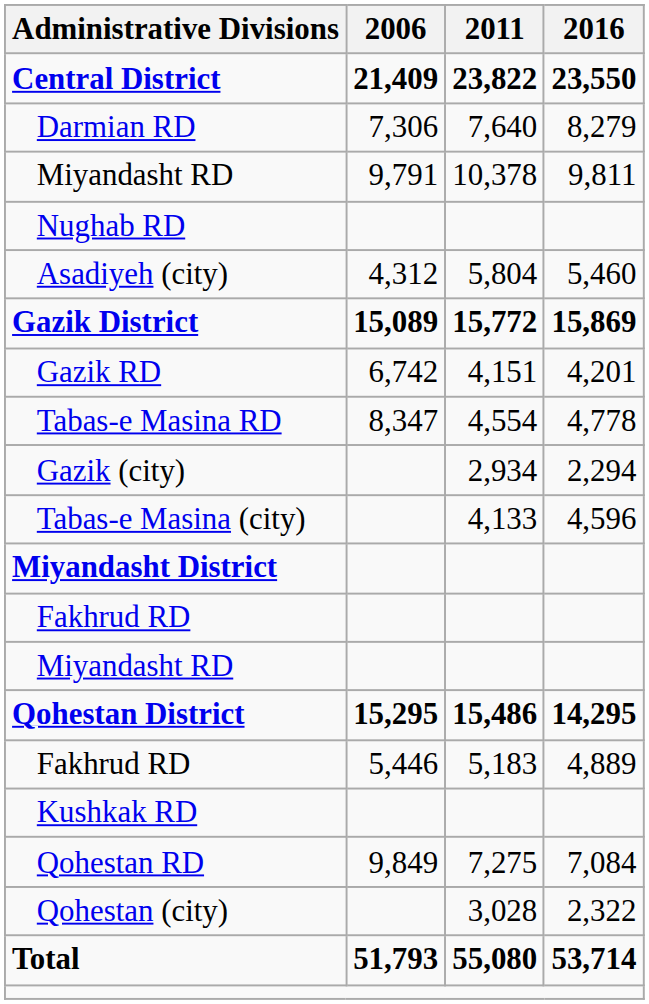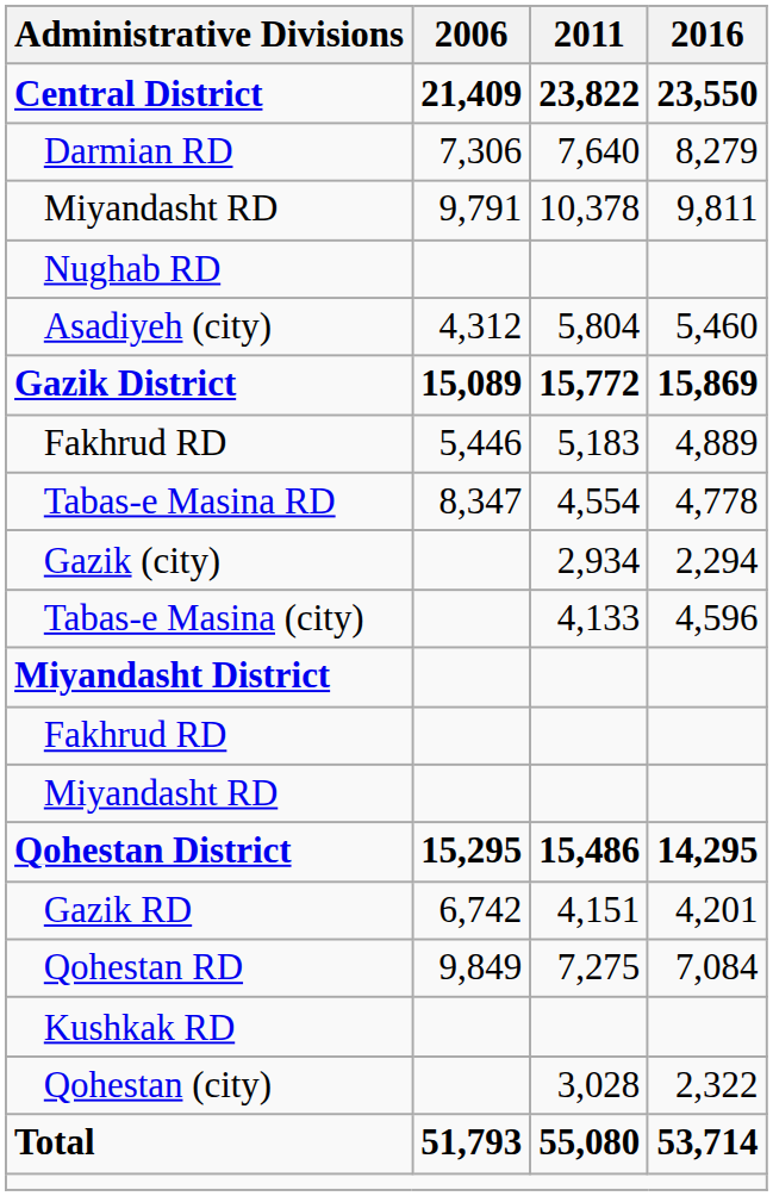rows swapped: Gazik RD <-> Fakhrud RD / 5,183
rows swapped: Kushkak RD <-> Qohestan RD
